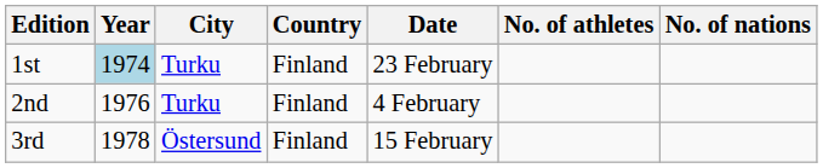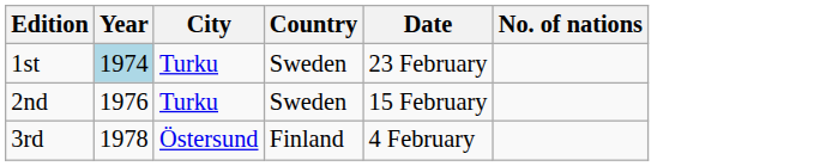- column: No. of athletes
1st | Country: Finland -> Sweden
2nd | Country: Finland -> Sweden
2nd | Date: 4 February -> 15 February
3rd | Date: 15 February -> 4 February
